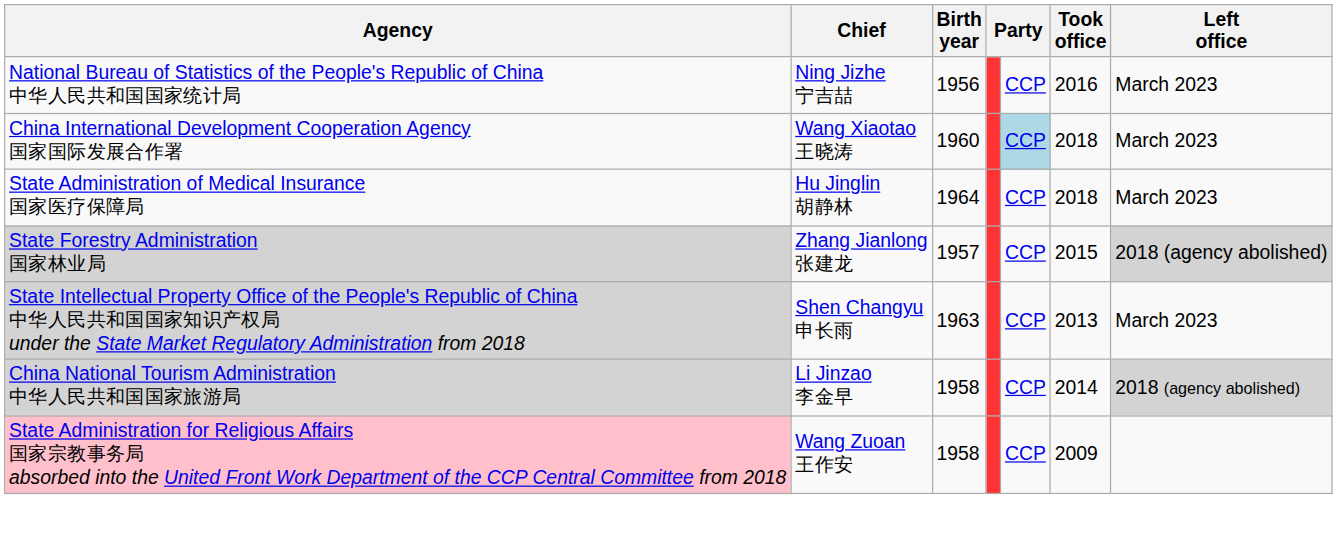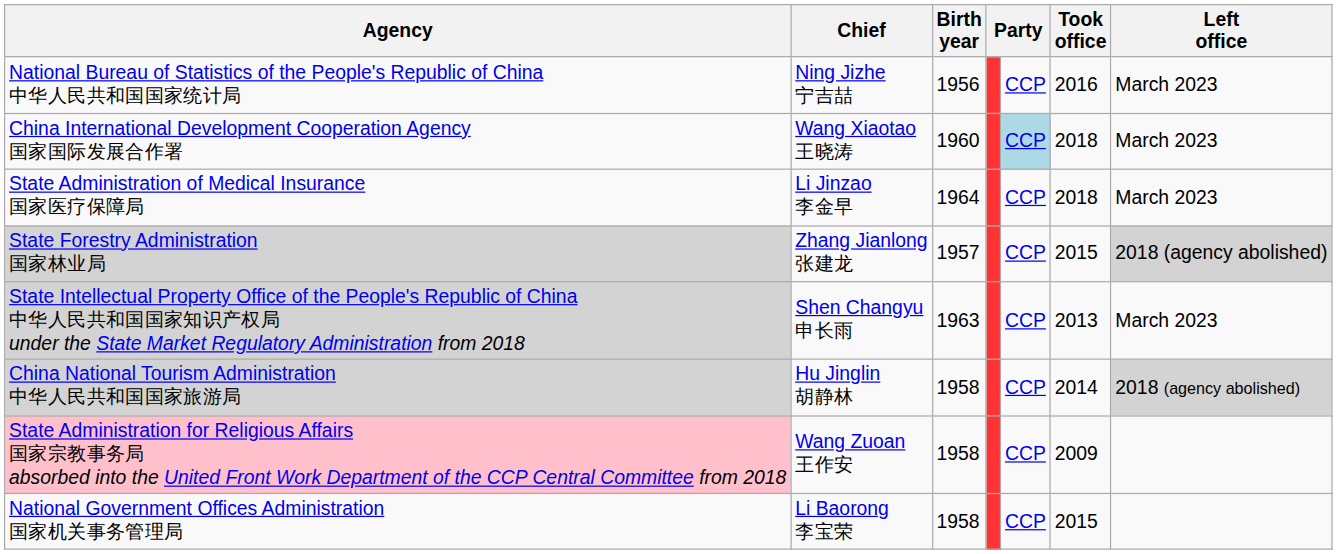State Administration of Medical Insurance 国家医疗保障局 | Chief: Hu Jinglin 胡静林 -> Li Jinzao 李金早
China National Tourism Administration 中华人民共和国国家旅游局 | Chief: Li Jinzao 李金早 -> Hu Jinglin 胡静林
+ row: National Government Offices Administration 国家机关事务管理局 | Li Baorong 李宝荣 | 1958 | CCP | 2015
